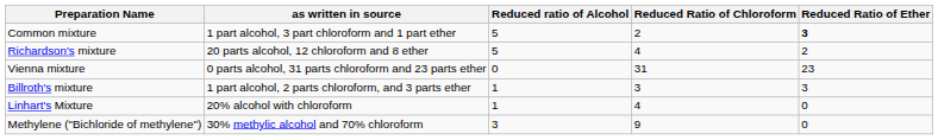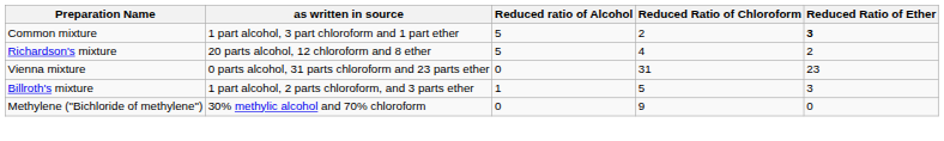Billroth's mixture | Reduced Ratio of Chloroform: 3 -> 5
- row: Linhart's Mixture | 20% alcohol with chloroform | 1 | 4 | 0
Methylene ("Bichloride of methylene") | Reduced ratio of Alcohol: 3 -> 0
